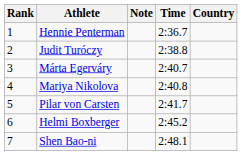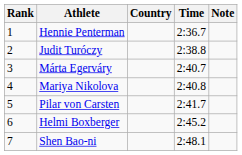columns swapped: Country <-> Note
